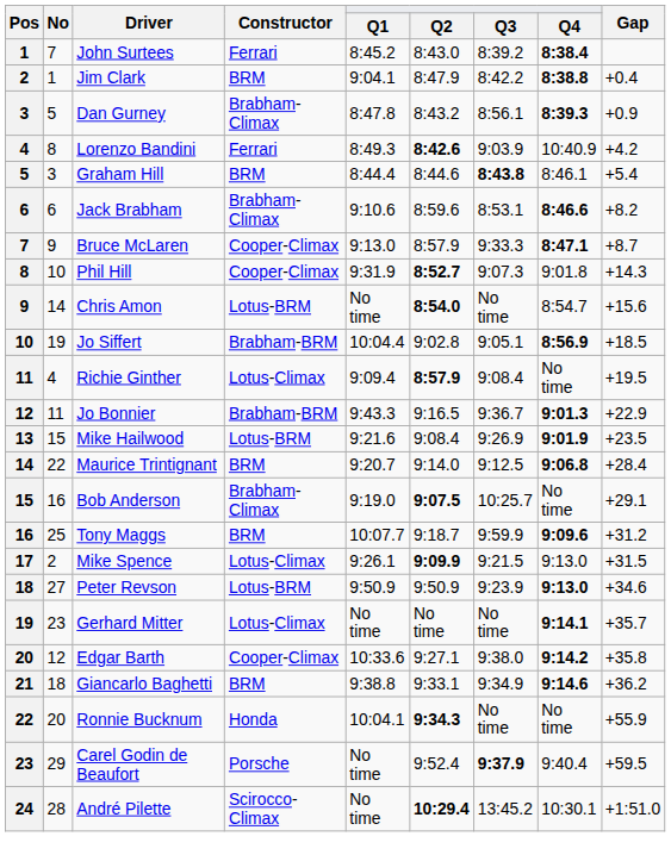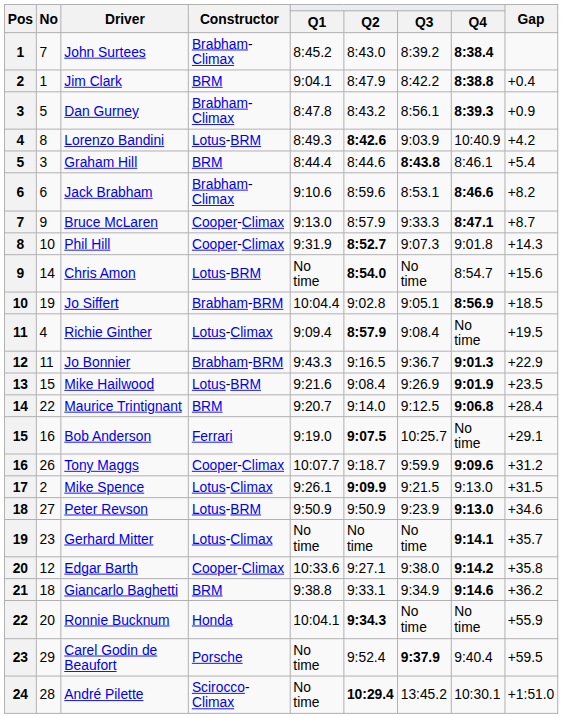John Surtees | Constructor: Ferrari -> Brabham-Climax
Lorenzo Bandini | Constructor: Ferrari -> Lotus-BRM
Bob Anderson | Constructor: Brabham-Climax -> Ferrari
Tony Maggs | No: 25 -> 26
Tony Maggs | Constructor: BRM -> Cooper-Climax
